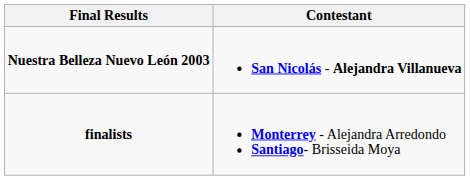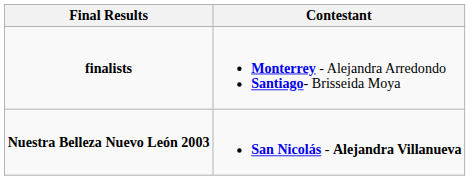rows swapped: Nuestra Belleza Nuevo León 2003 <-> finalists
